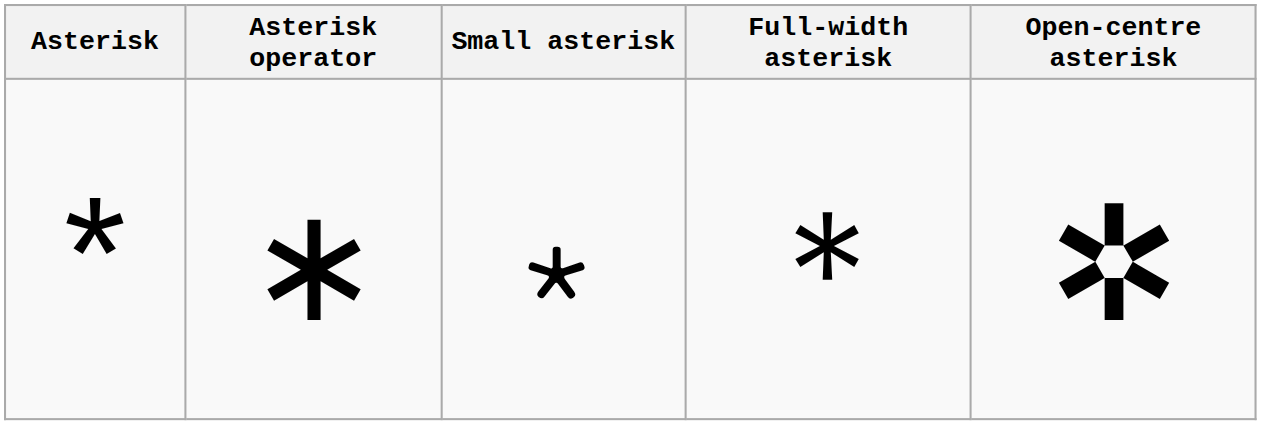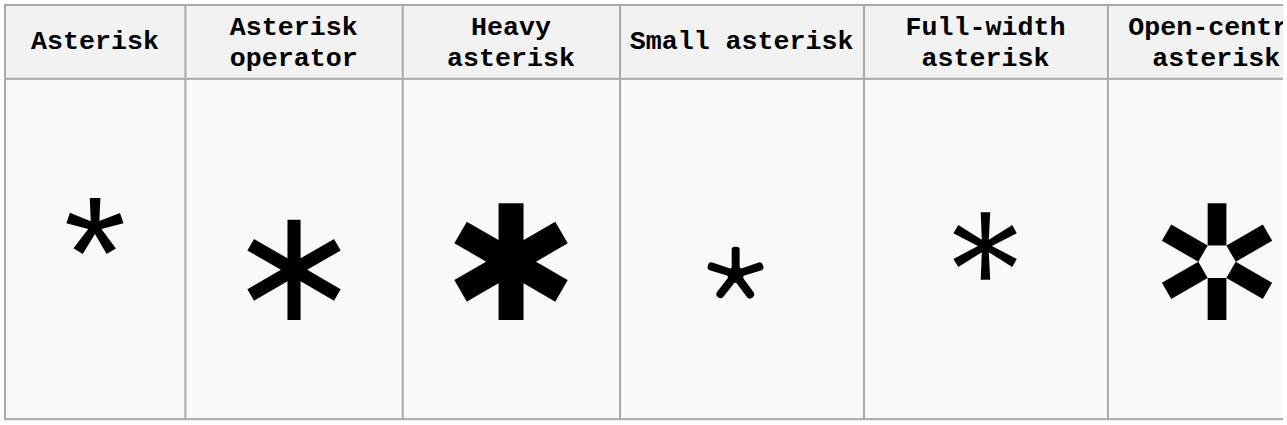+ column: Heavy asterisk | ✱
